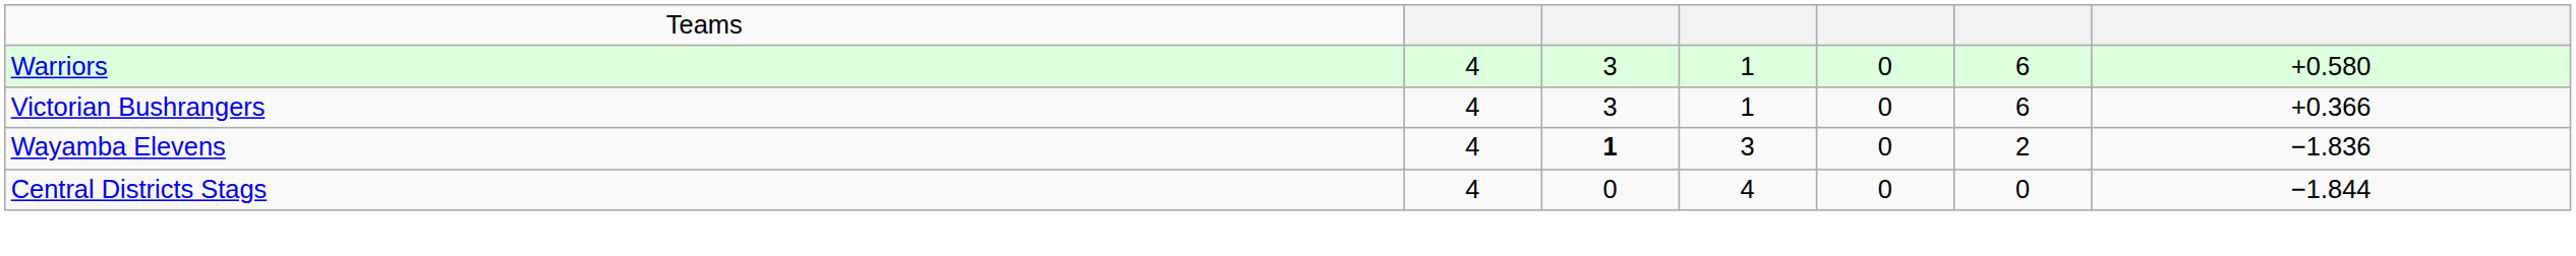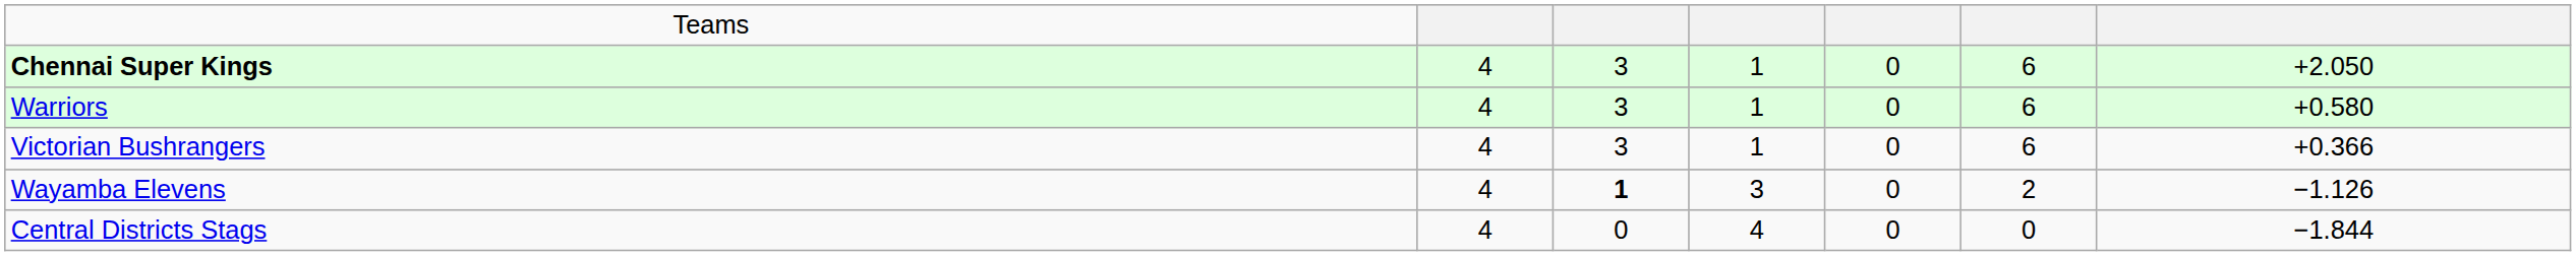+ row: Chennai Super Kings | 4 | 3 | 1 | 0 | 6 | +2.050
Wayamba Elevens | column 7: −1.836 -> −1.126
